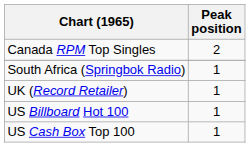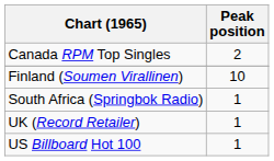+ row: Finland (Soumen Virallinen) | 10
- row: US Cash Box Top 100 | 1
